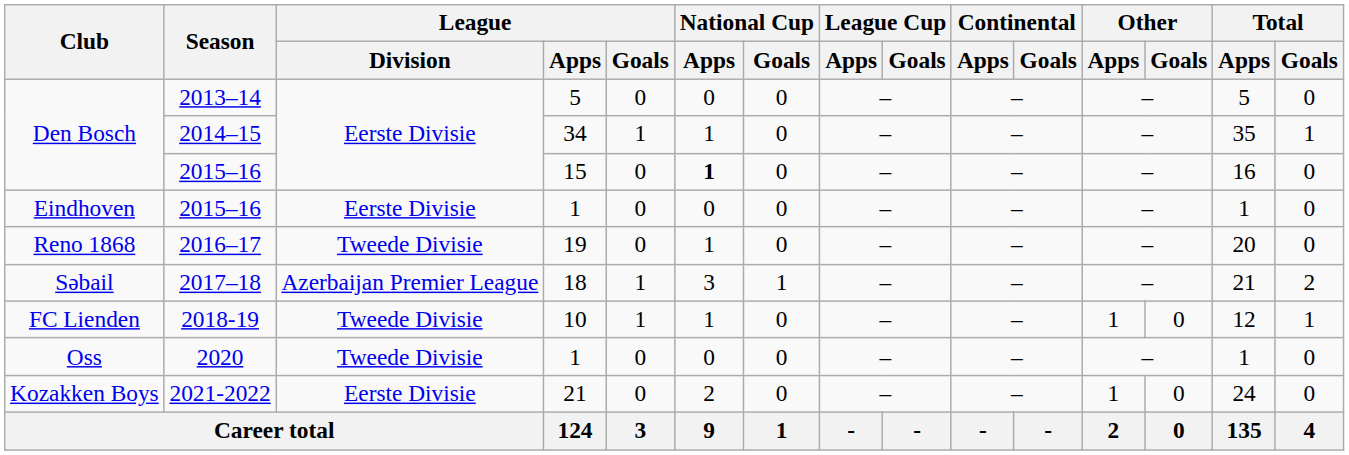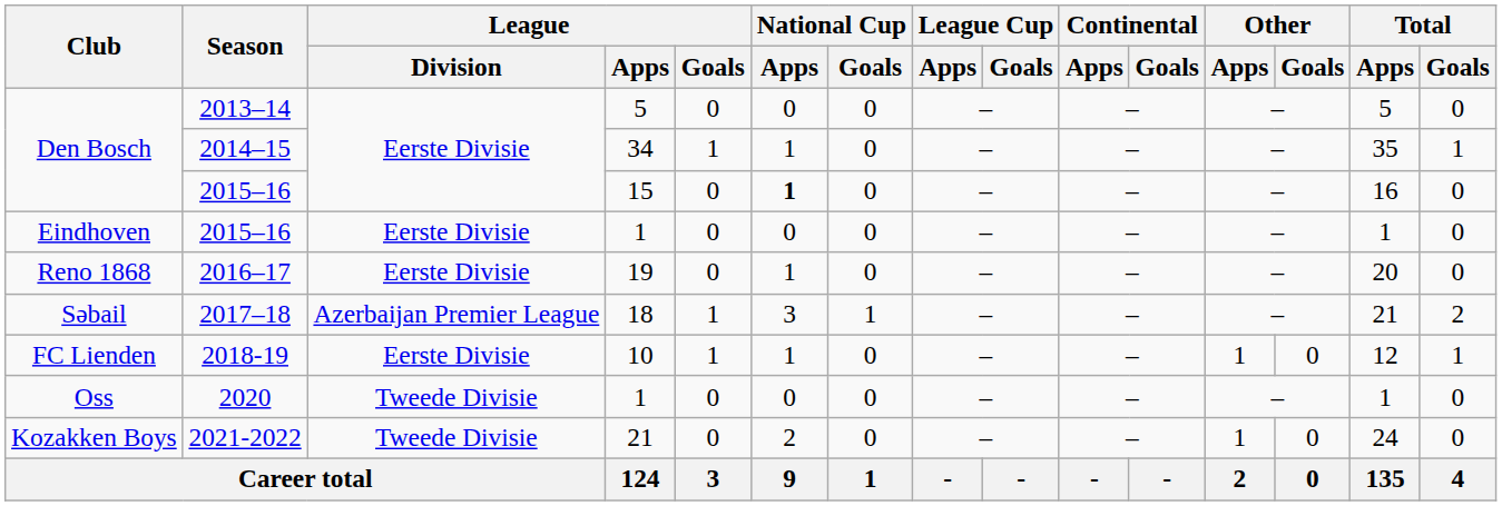2016–17 | League / Division: Tweede Divisie -> Eerste Divisie
2018-19 | League / Division: Tweede Divisie -> Eerste Divisie
2021-2022 | League / Division: Eerste Divisie -> Tweede Divisie
